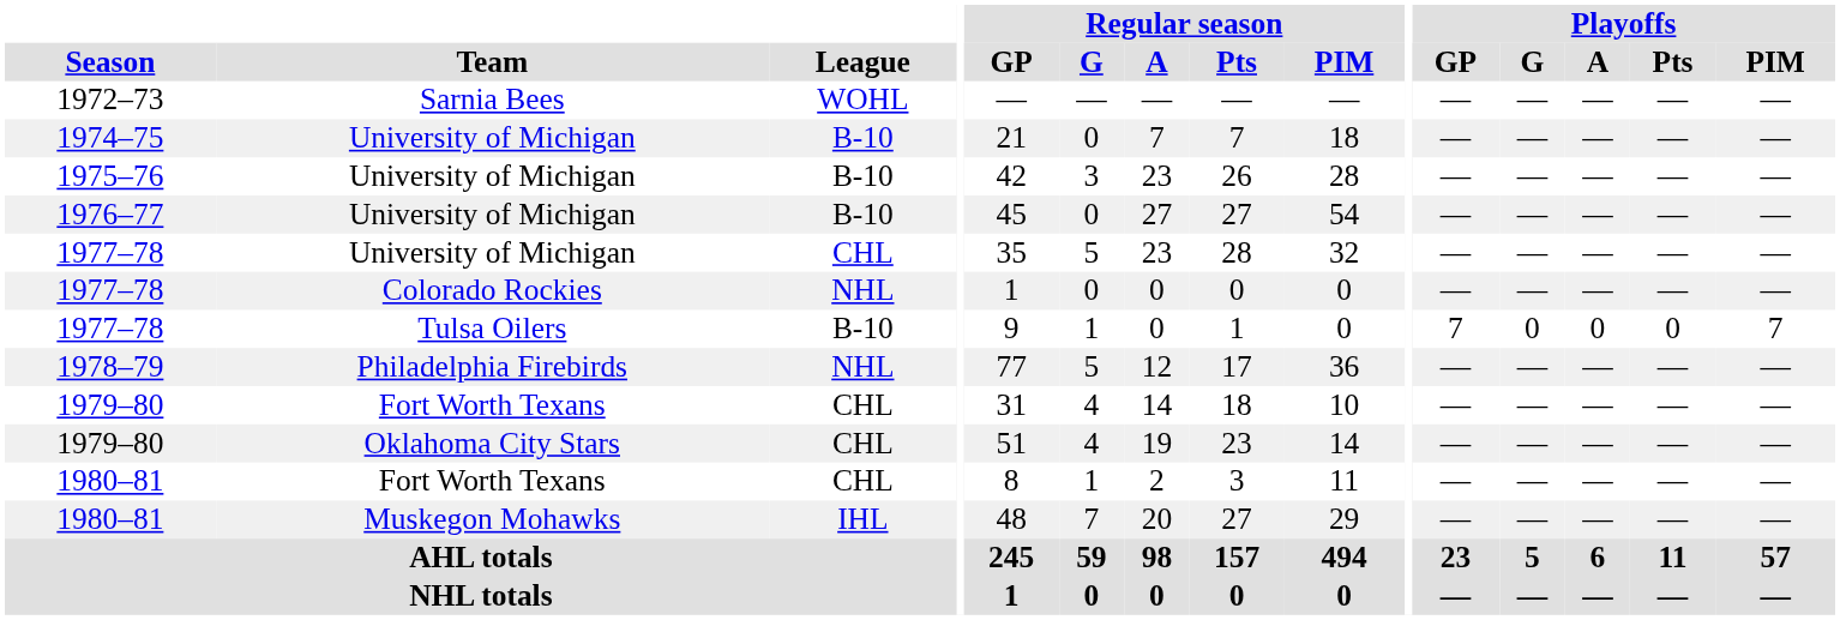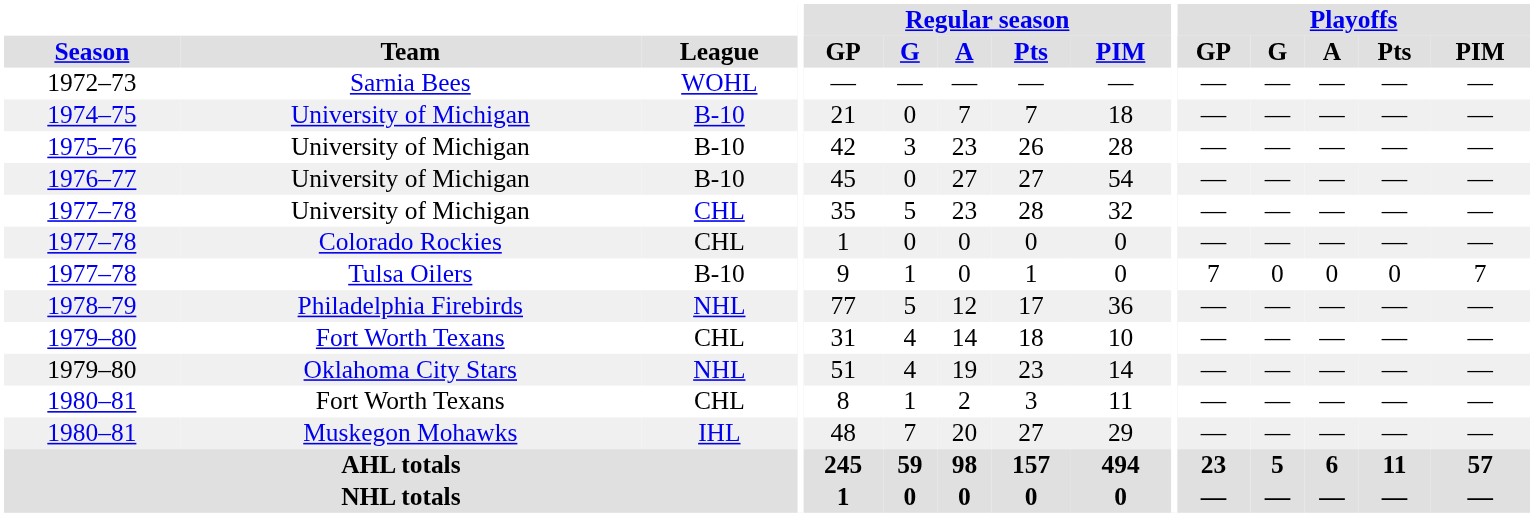1977–78 / Colorado Rockies | League: NHL -> CHL
1979–80 / Oklahoma City Stars | League: CHL -> NHL
